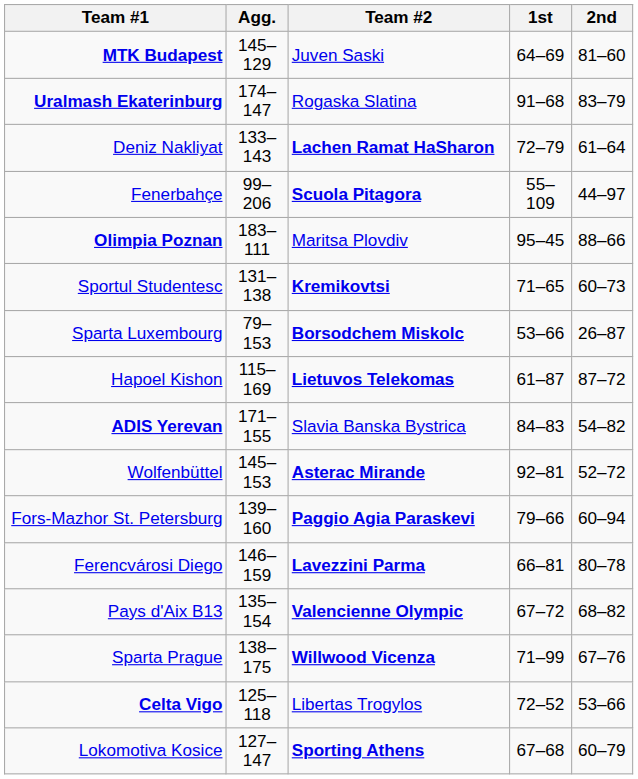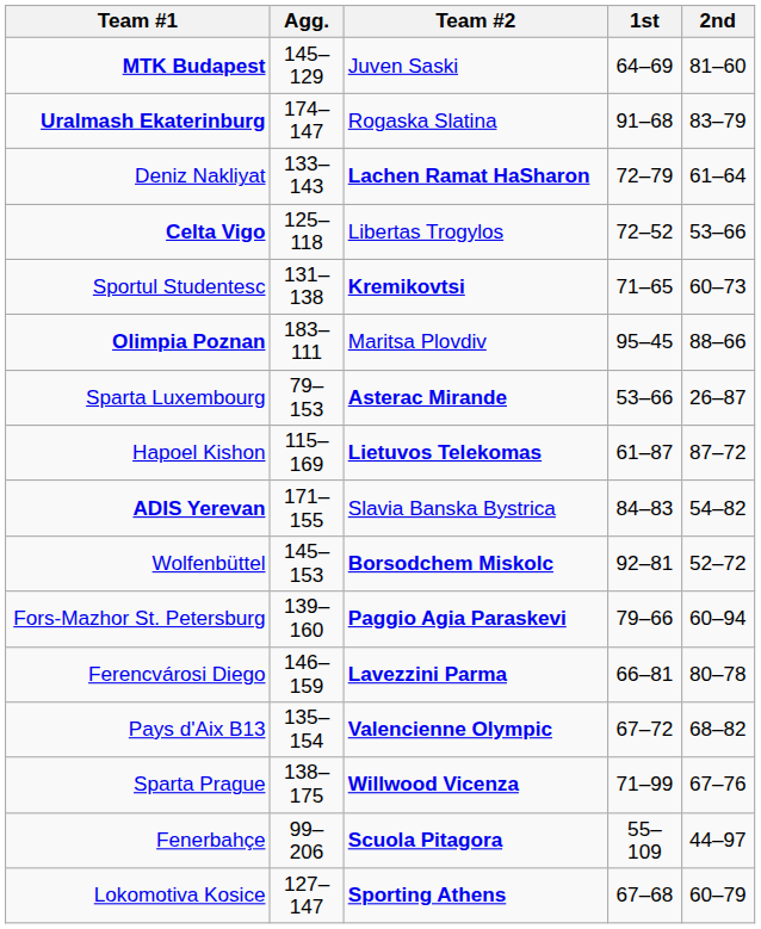rows swapped: Fenerbahçe <-> Celta Vigo
rows swapped: Sportul Studentesc <-> Olimpia Poznan
Sparta Luxembourg | Team #2: Borsodchem Miskolc -> Asterac Mirande
Wolfenbüttel | Team #2: Asterac Mirande -> Borsodchem Miskolc
